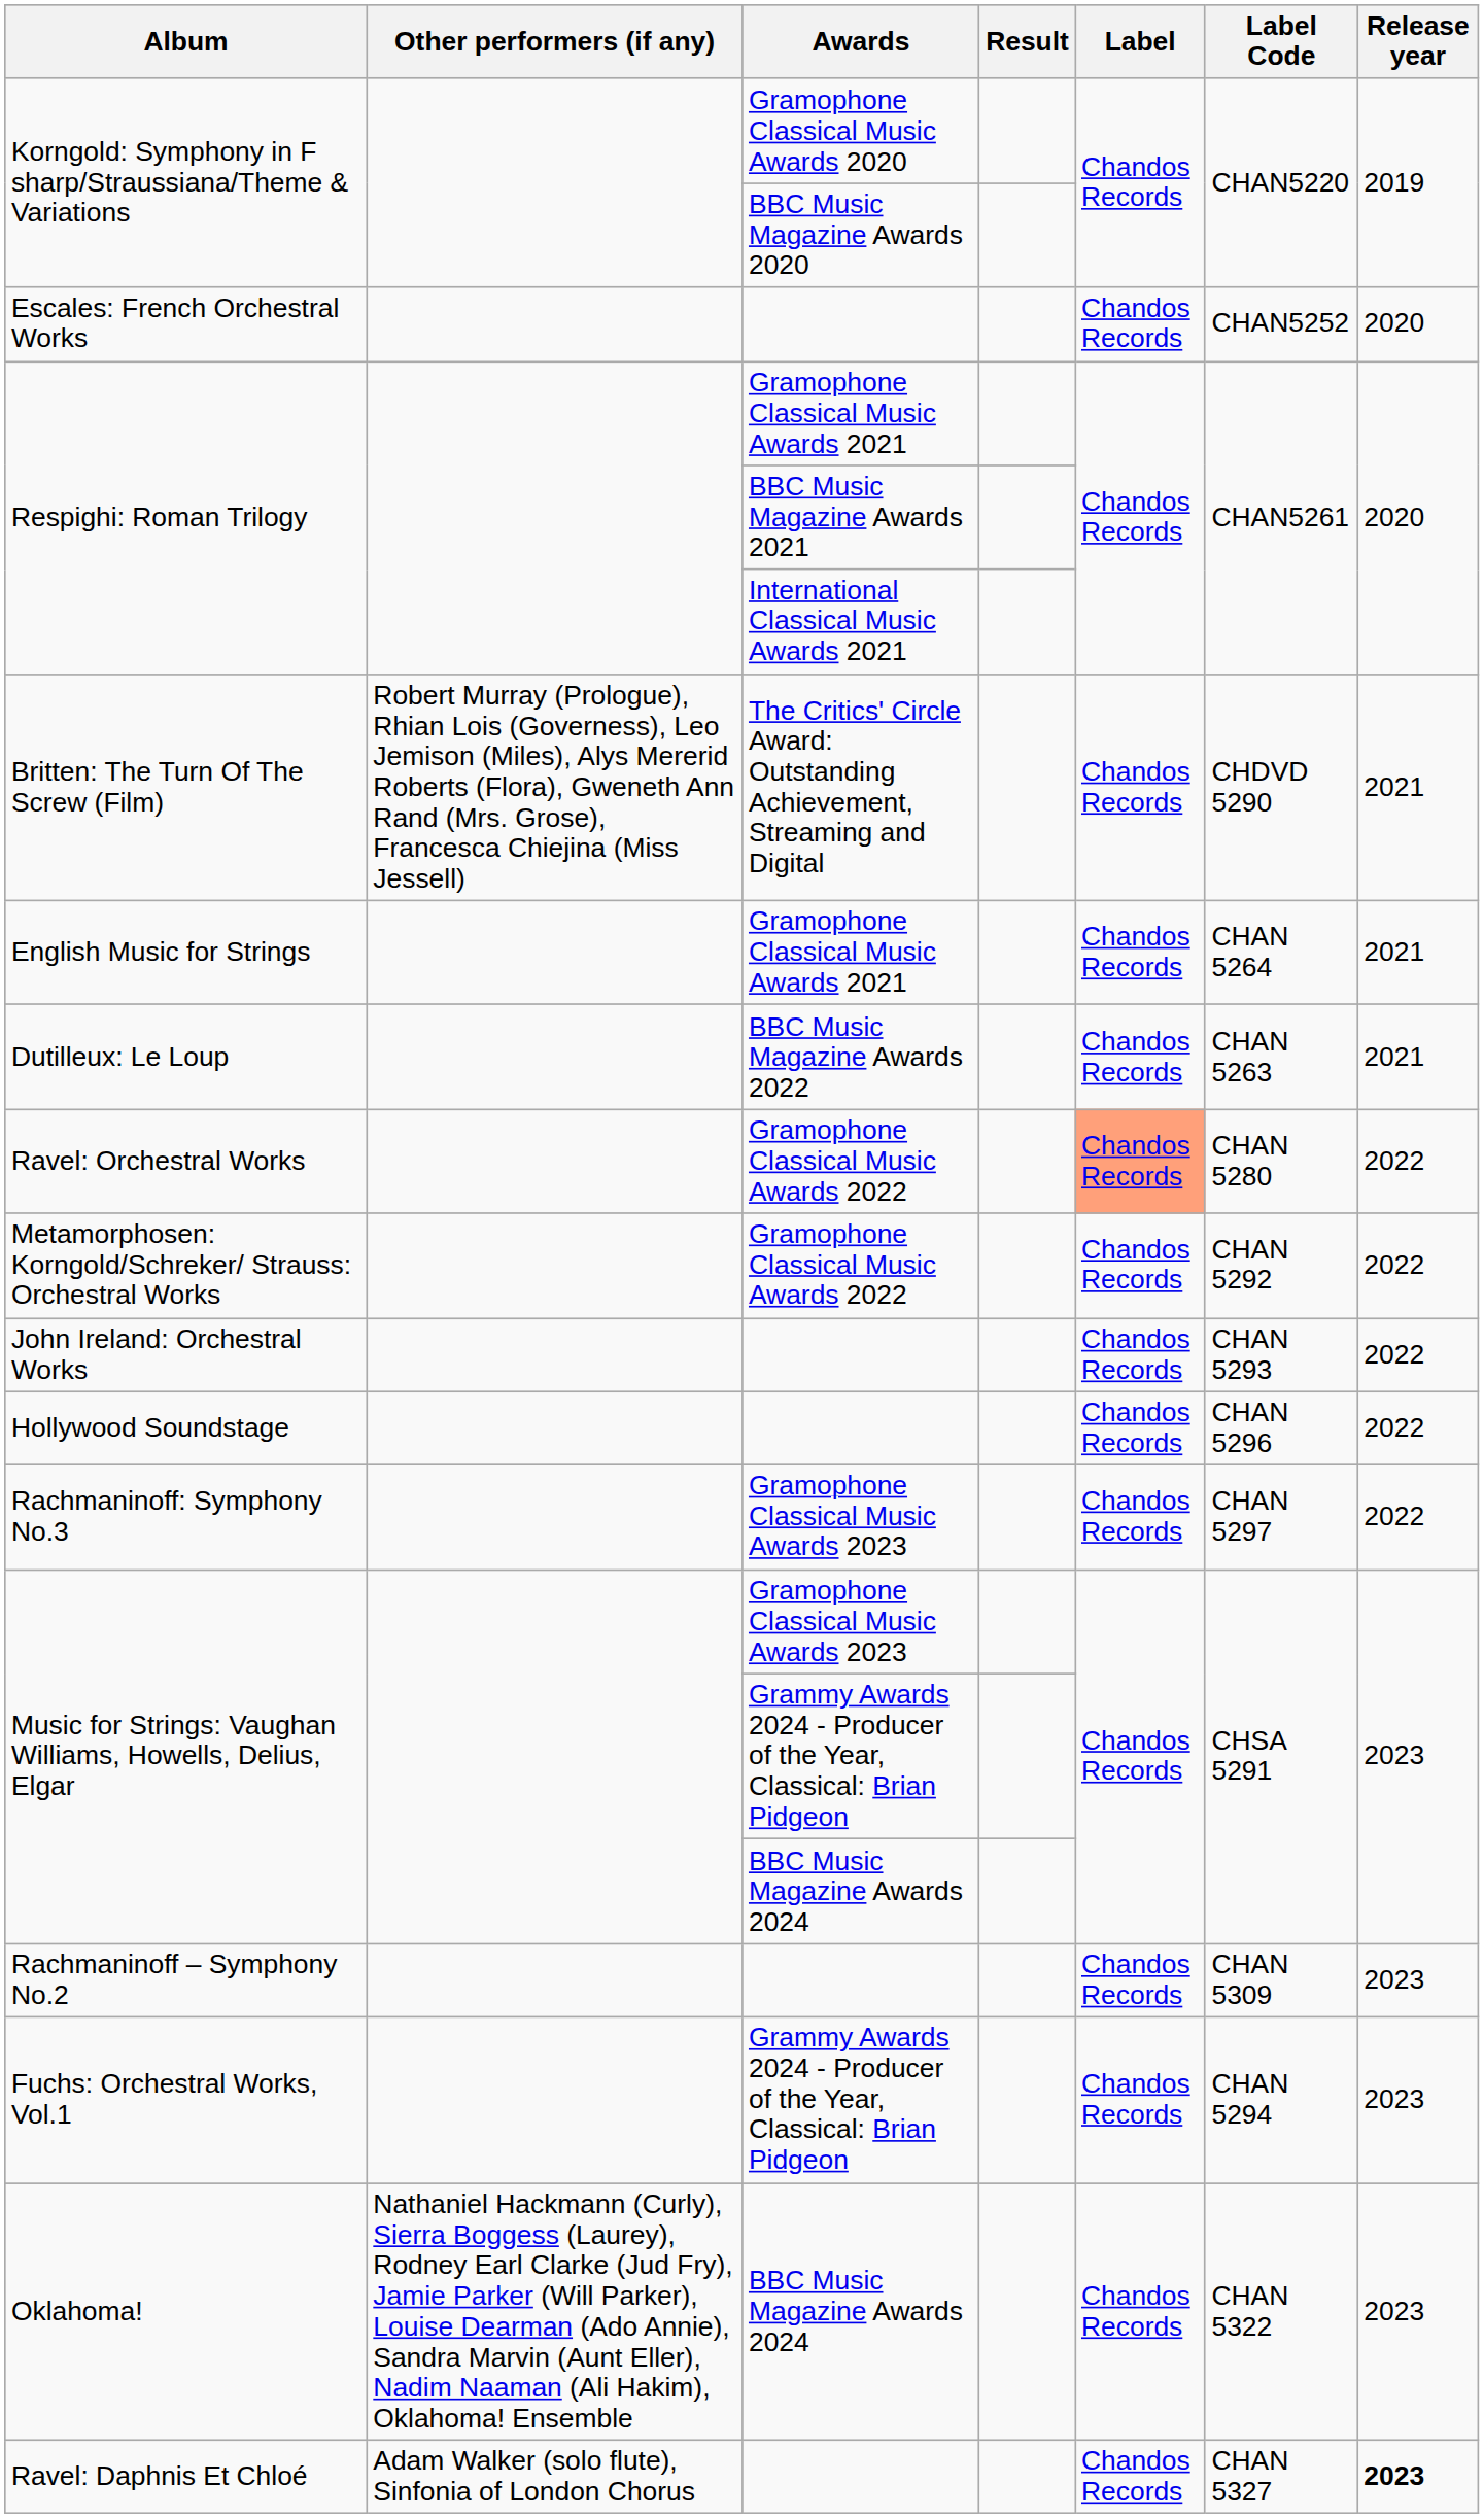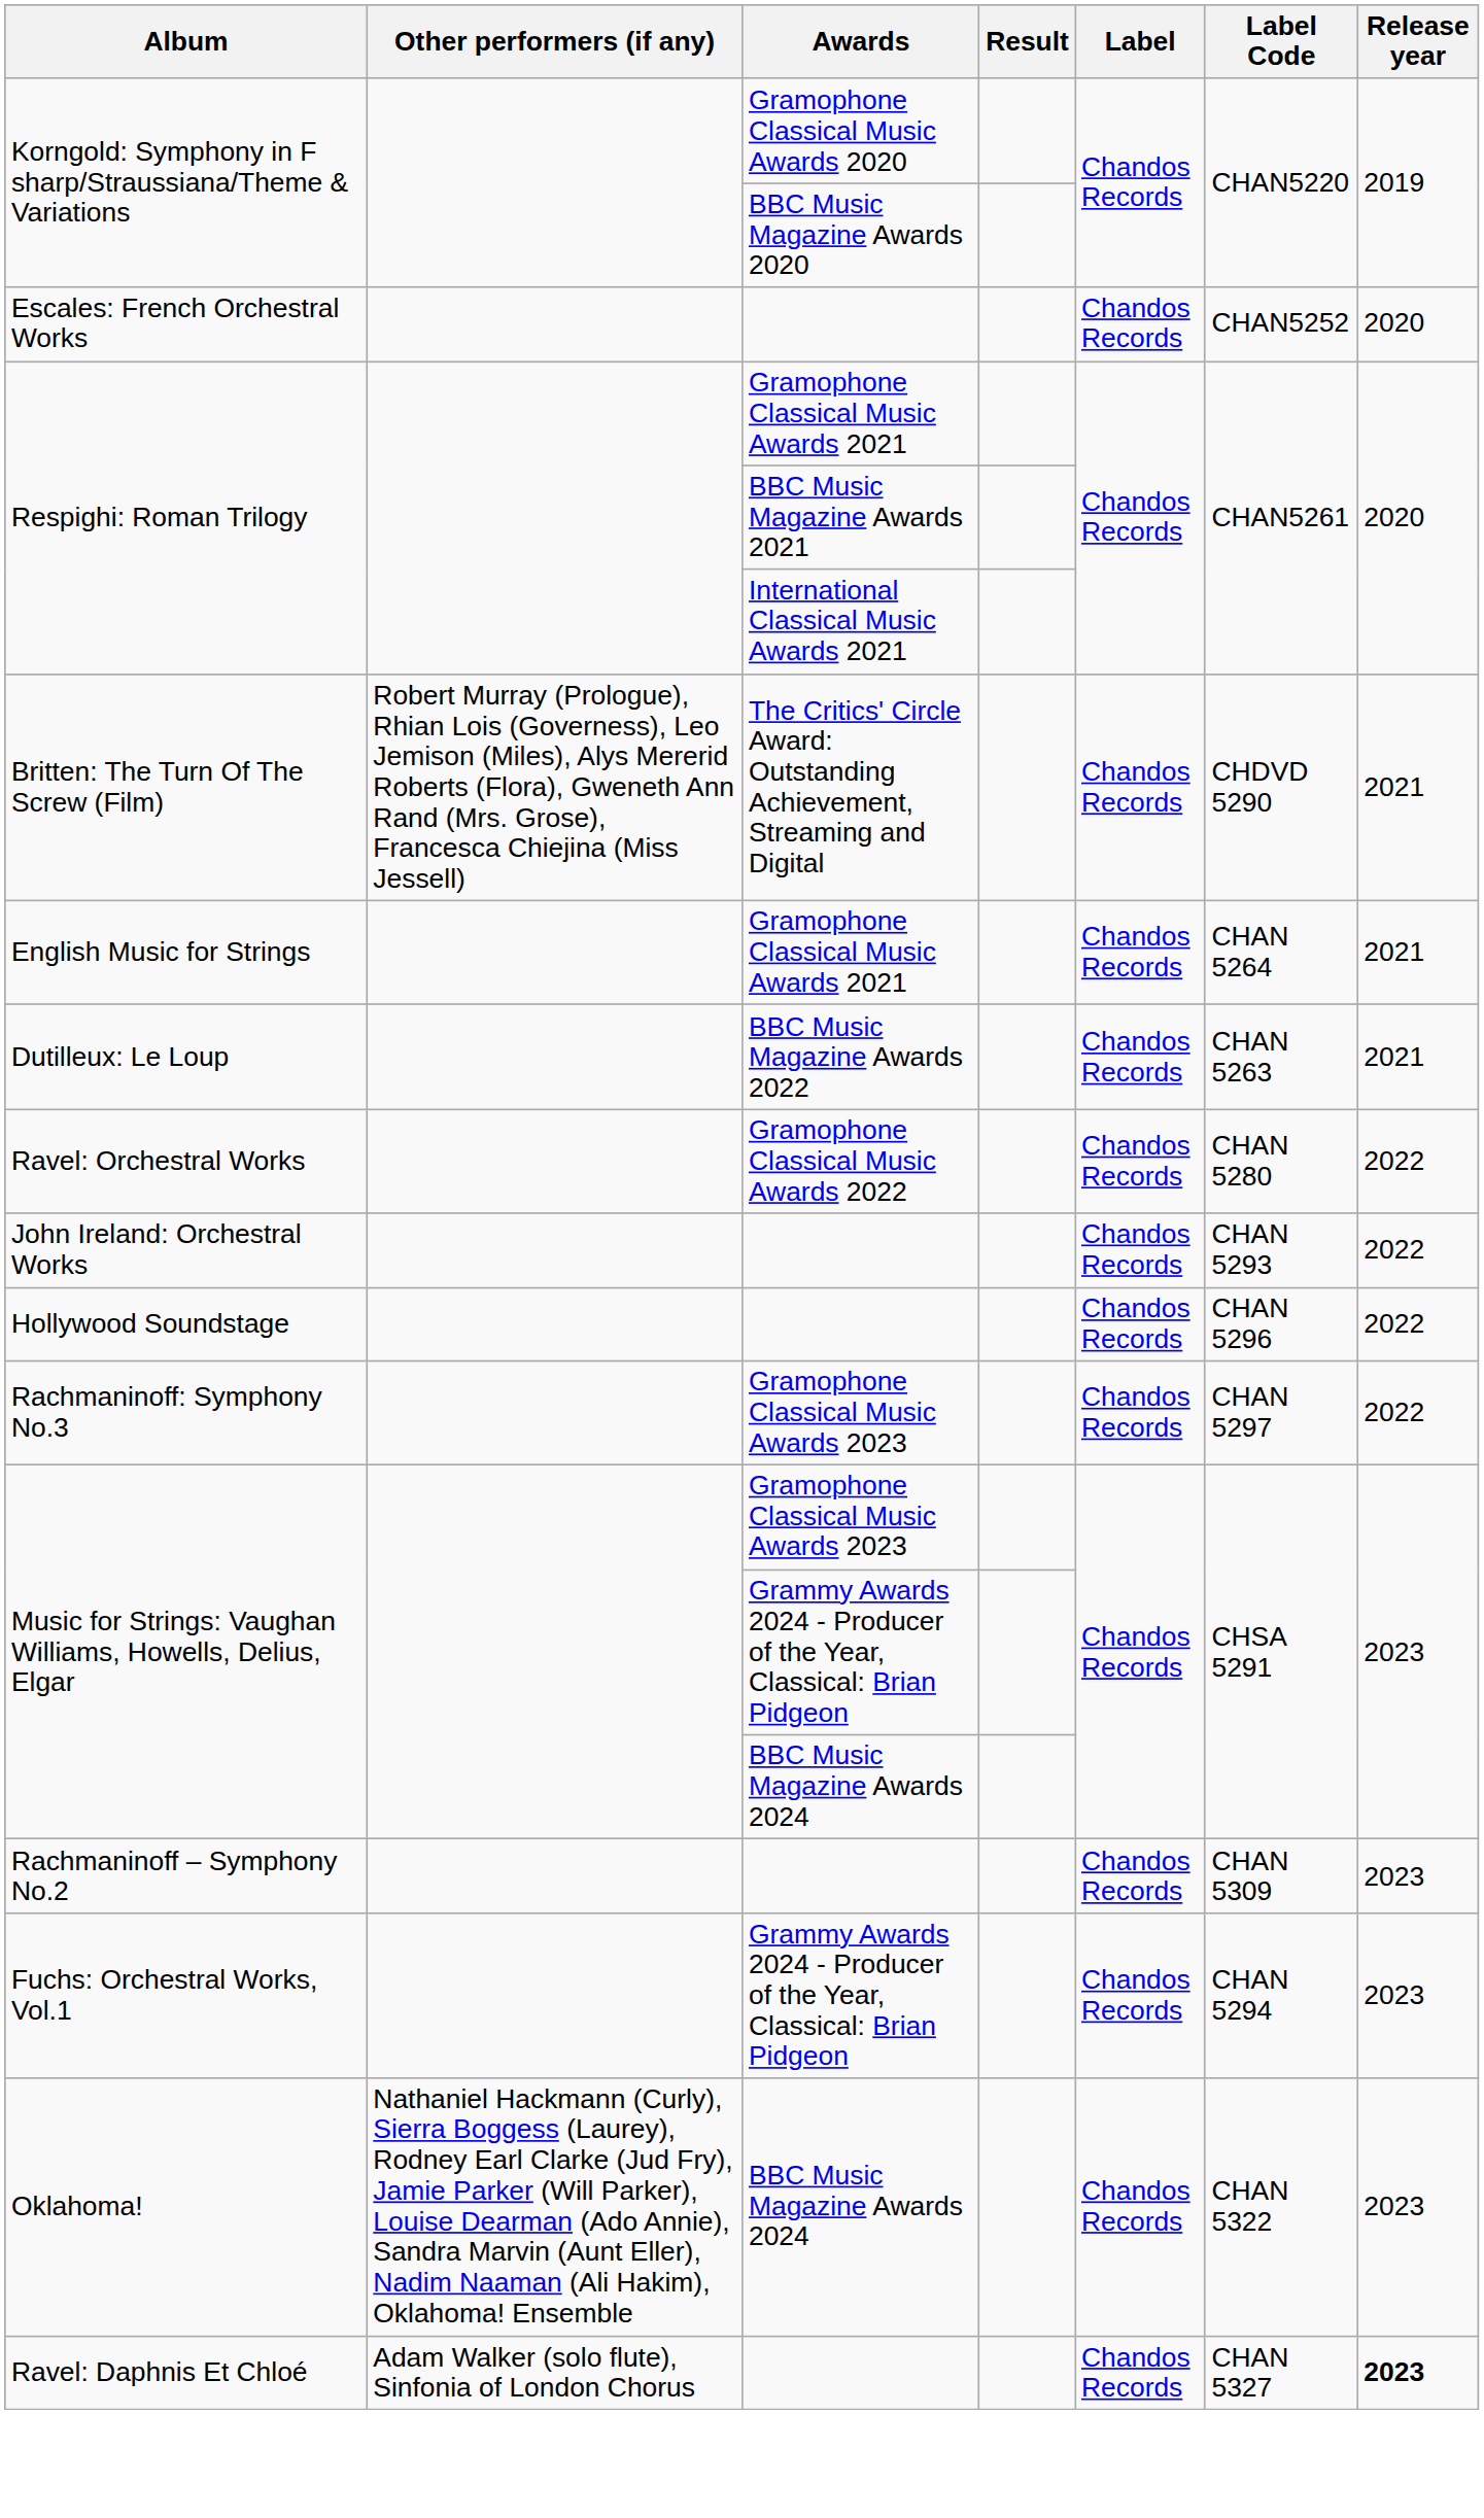Ravel: Orchestral Works | Label: lightsalmon background -> no background
- row: Metamorphosen: Korngold/Schreker/ Strauss: Orchestral Works | Gramophone Classical Music Awards 2022 | Chandos Records | CHAN 5292 | 2022
